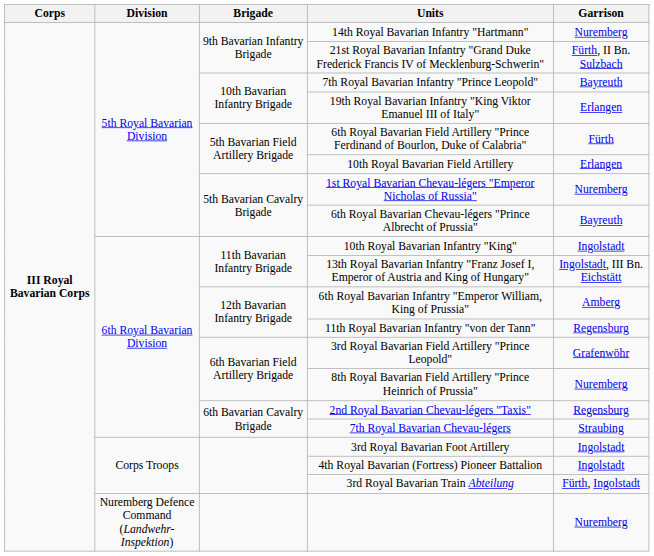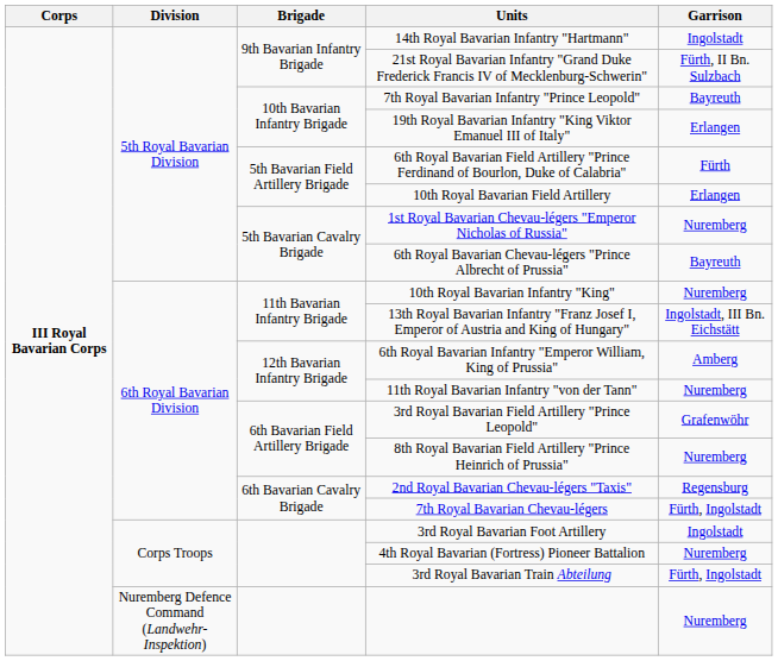14th Royal Bavarian Infantry "Hartmann" | Garrison: Nuremberg -> Ingolstadt
10th Royal Bavarian Infantry "King" | Garrison: Ingolstadt -> Nuremberg
11th Royal Bavarian Infantry "von der Tann" | Garrison: Regensburg -> Nuremberg
7th Royal Bavarian Chevau-légers | Garrison: Straubing -> Fürth, Ingolstadt
4th Royal Bavarian (Fortress) Pioneer Battalion | Garrison: Ingolstadt -> Nuremberg
